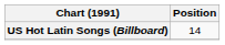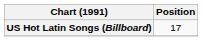US Hot Latin Songs (Billboard) | Position: 14 -> 17
